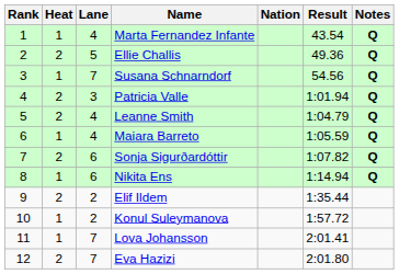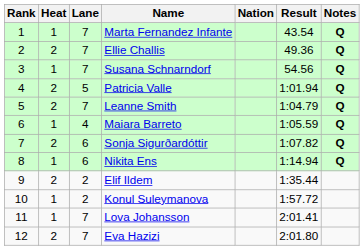Marta Fernandez Infante | Lane: 4 -> 7
Ellie Challis | Lane: 5 -> 7
Patricia Valle | Lane: 3 -> 5
Leanne Smith | Lane: 4 -> 7
